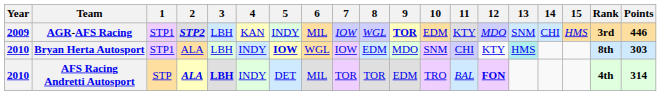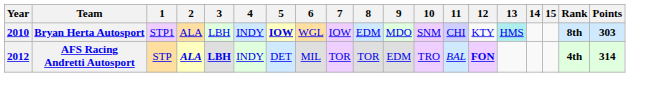- row: 2009 | AGR-AFS Racing | STP1 | STP2 | LBH | KAN | INDY | MIL | IOW | WGL | TOR | EDM | KTY | MDO | SNM | CHI | HMS | 3rd | 446
AFS Racing Andretti Autosport | Year: 2010 -> 2012
